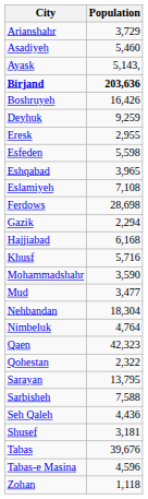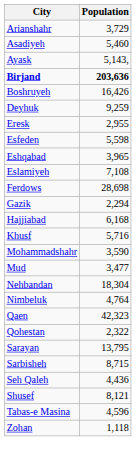Sarbisheh | Population: 7,588 -> 8,715
Shusef | Population: 3,181 -> 8,121
- row: Tabas | 39,676
